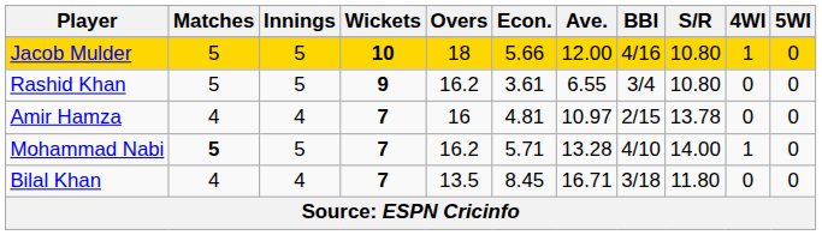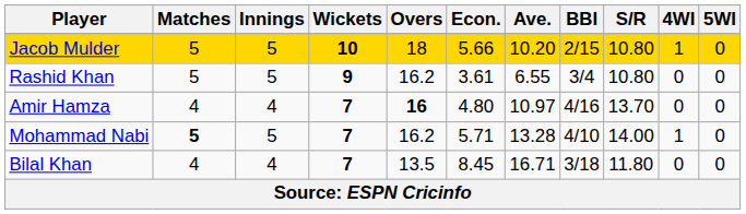Jacob Mulder | Ave.: 12.00 -> 10.20
Jacob Mulder | BBI: 4/16 -> 2/15
Amir Hamza | Overs: normal -> bold
Amir Hamza | Econ.: 4.81 -> 4.80
Amir Hamza | BBI: 2/15 -> 4/16
Amir Hamza | S/R: 13.78 -> 13.70
